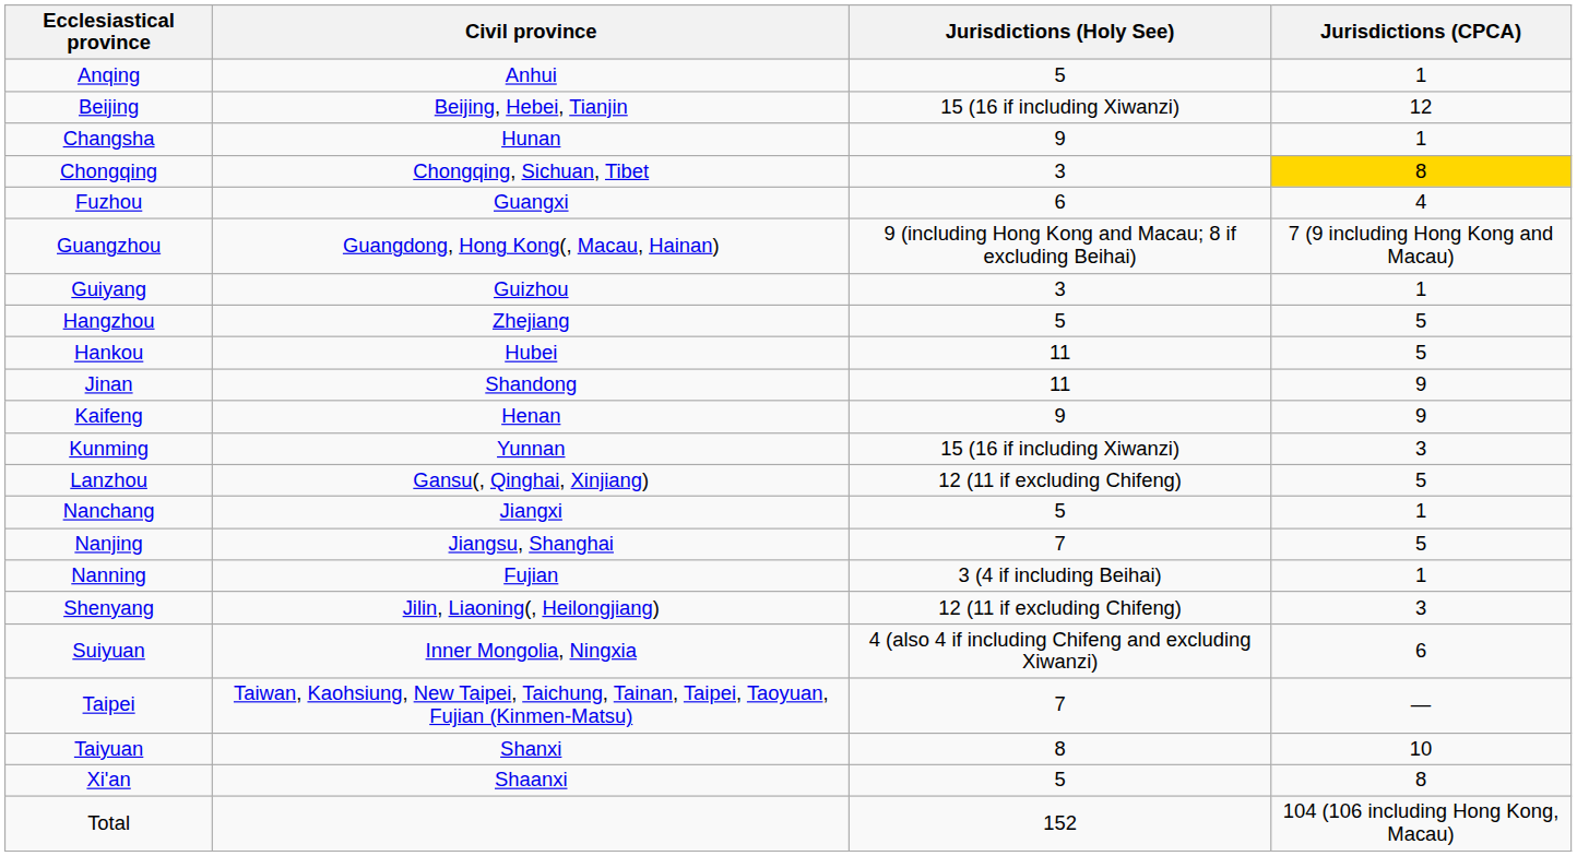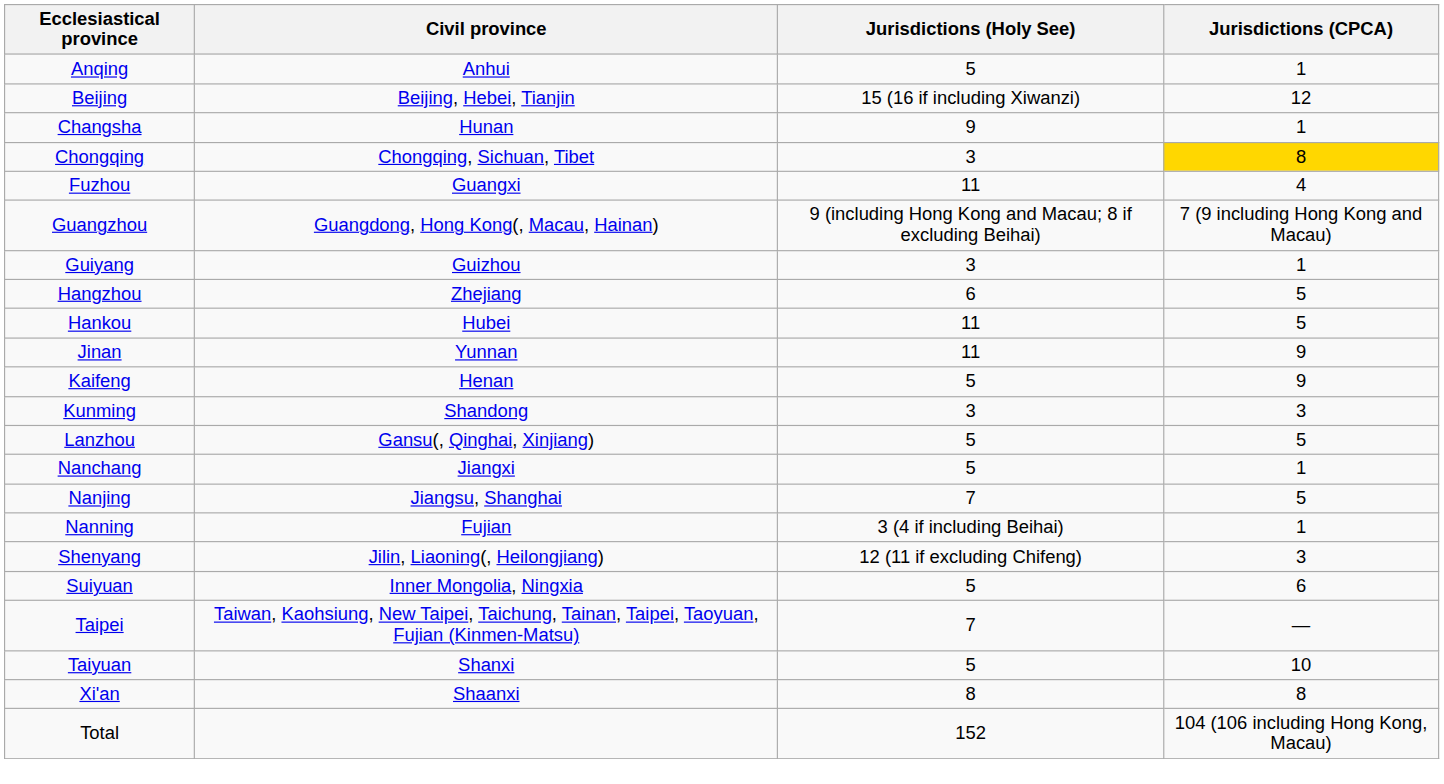Fuzhou | Jurisdictions (Holy See): 6 -> 11
Hangzhou | Jurisdictions (Holy See): 5 -> 6
Jinan | Civil province: Shandong -> Yunnan
Kaifeng | Jurisdictions (Holy See): 9 -> 5
Kunming | Civil province: Yunnan -> Shandong
Kunming | Jurisdictions (Holy See): 15 (16 if including Xiwanzi) -> 3
Lanzhou | Jurisdictions (Holy See): 12 (11 if excluding Chifeng) -> 5
Suiyuan | Jurisdictions (Holy See): 4 (also 4 if including Chifeng and excluding Xiwanzi) -> 5
Taiyuan | Jurisdictions (Holy See): 8 -> 5
Xi'an | Jurisdictions (Holy See): 5 -> 8
